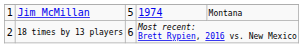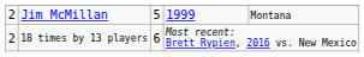Jim McMillan | column 1: 1 -> 2
Jim McMillan | column 4: 1974 -> 1999
